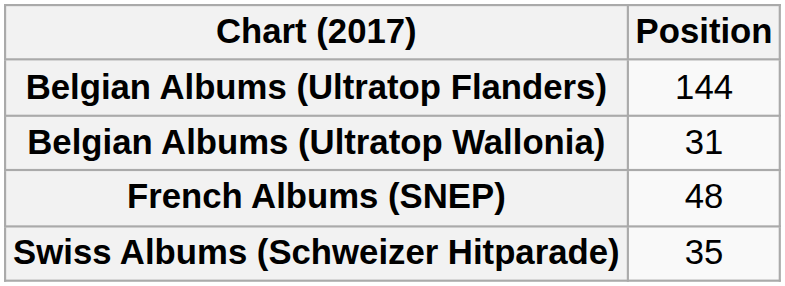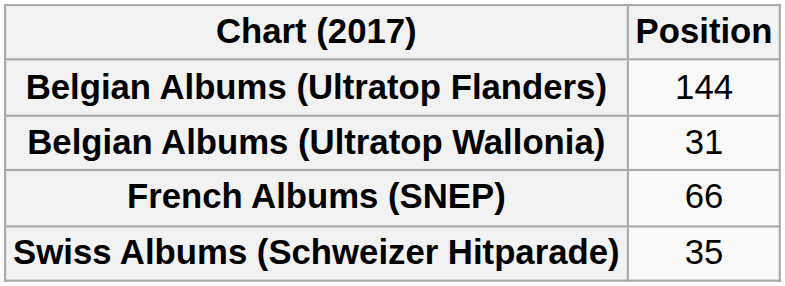French Albums (SNEP) | Position: 48 -> 66
